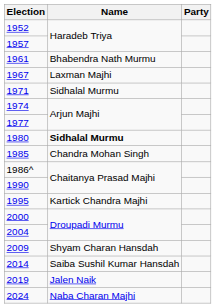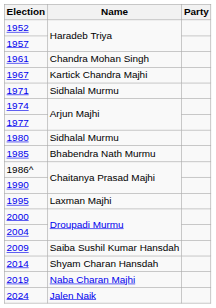1961 | Name: Bhabendra Nath Murmu -> Chandra Mohan Singh
1967 | Name: Laxman Majhi -> Kartick Chandra Majhi
1980 | Name: bold -> normal
1985 | Name: Chandra Mohan Singh -> Bhabendra Nath Murmu
1995 | Name: Kartick Chandra Majhi -> Laxman Majhi
2009 | Name: Shyam Charan Hansdah -> Saiba Sushil Kumar Hansdah
2014 | Name: Saiba Sushil Kumar Hansdah -> Shyam Charan Hansdah
2019 | Name: Jalen Naik -> Naba Charan Majhi
2024 | Name: Naba Charan Majhi -> Jalen Naik
